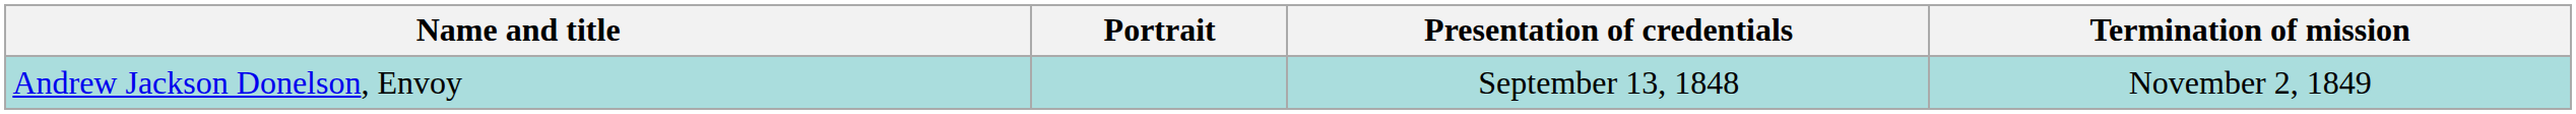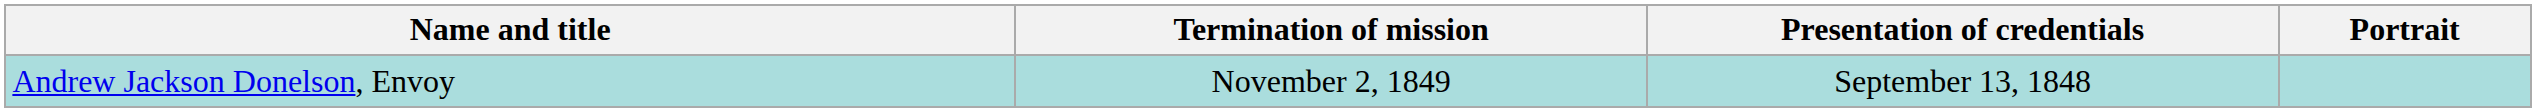columns swapped: Portrait <-> Termination of mission
